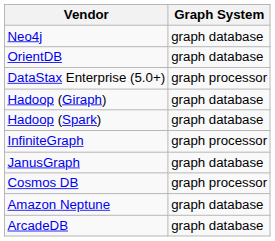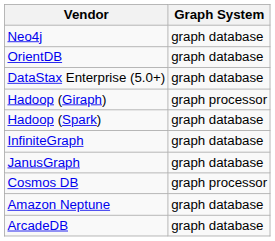DataStax Enterprise (5.0+) | Graph System: graph processor -> graph database
Hadoop (Giraph) | Graph System: graph database -> graph processor
InfiniteGraph | Graph System: graph processor -> graph database
